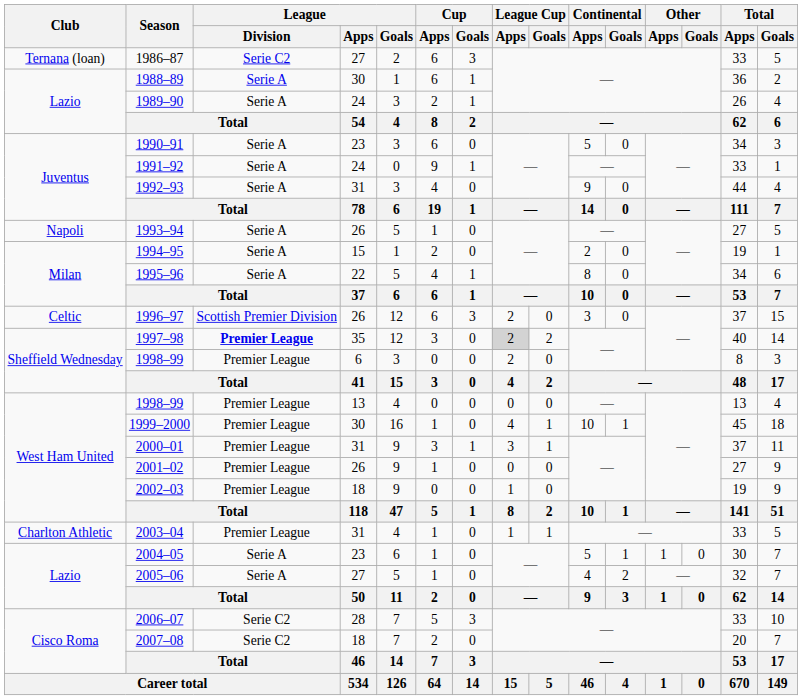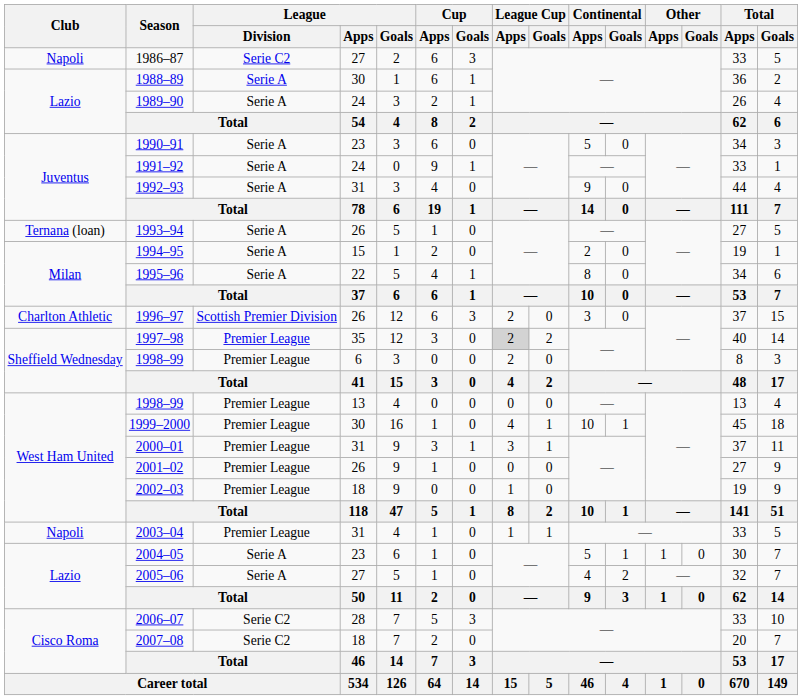1986–87 | Club: Ternana (loan) -> Napoli
1993–94 | Club: Napoli -> Ternana (loan)
1996–97 | Club: Celtic -> Charlton Athletic
1997–98 | League / Division: bold -> normal
2003–04 | Club: Charlton Athletic -> Napoli
